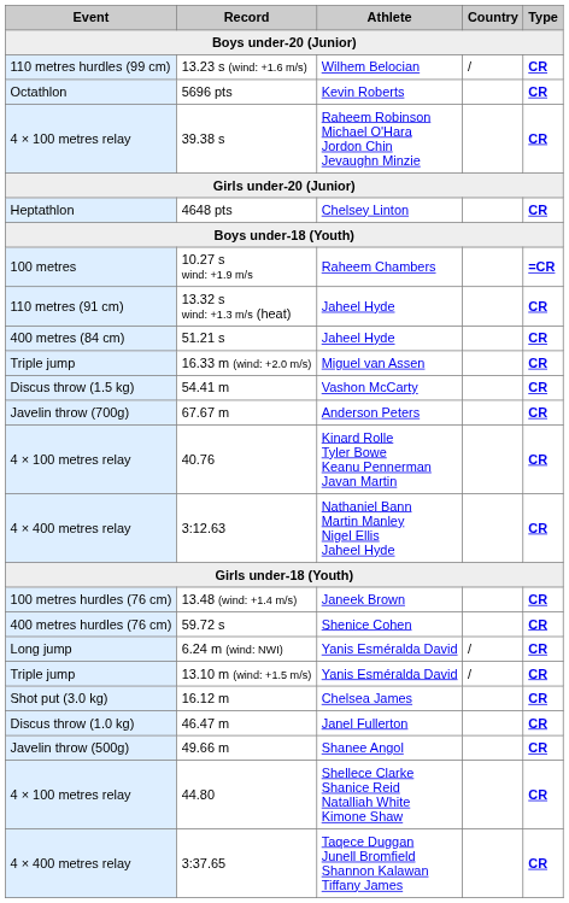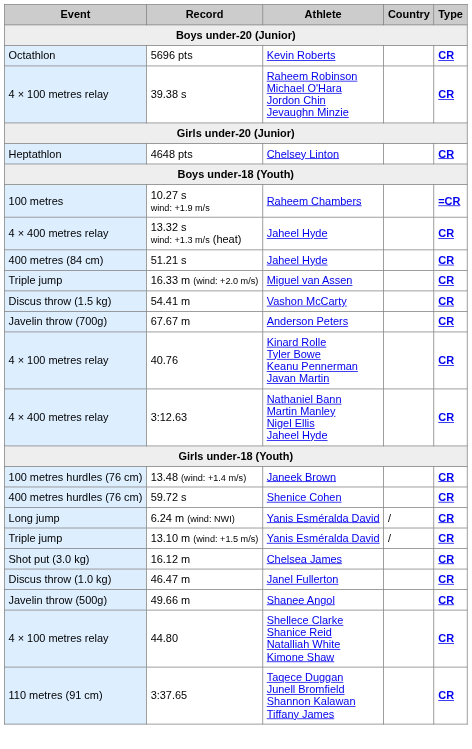- row: 110 metres hurdles (99 cm) | 13.23 s (wind: +1.6 m/s) | Wilhem Belocian | / | CR
13.32 s wind: +1.3 m/s (heat) / Jaheel Hyde | Event: 110 metres (91 cm) -> 4 × 400 metres relay
Taqece Duggan Junell Bromfield Shannon Kalawan Tiffany James | Event: 4 × 400 metres relay -> 110 metres (91 cm)
